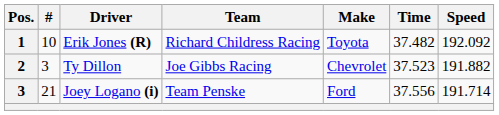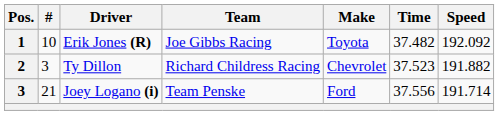Erik Jones (R) | Team: Richard Childress Racing -> Joe Gibbs Racing
Ty Dillon | Team: Joe Gibbs Racing -> Richard Childress Racing
